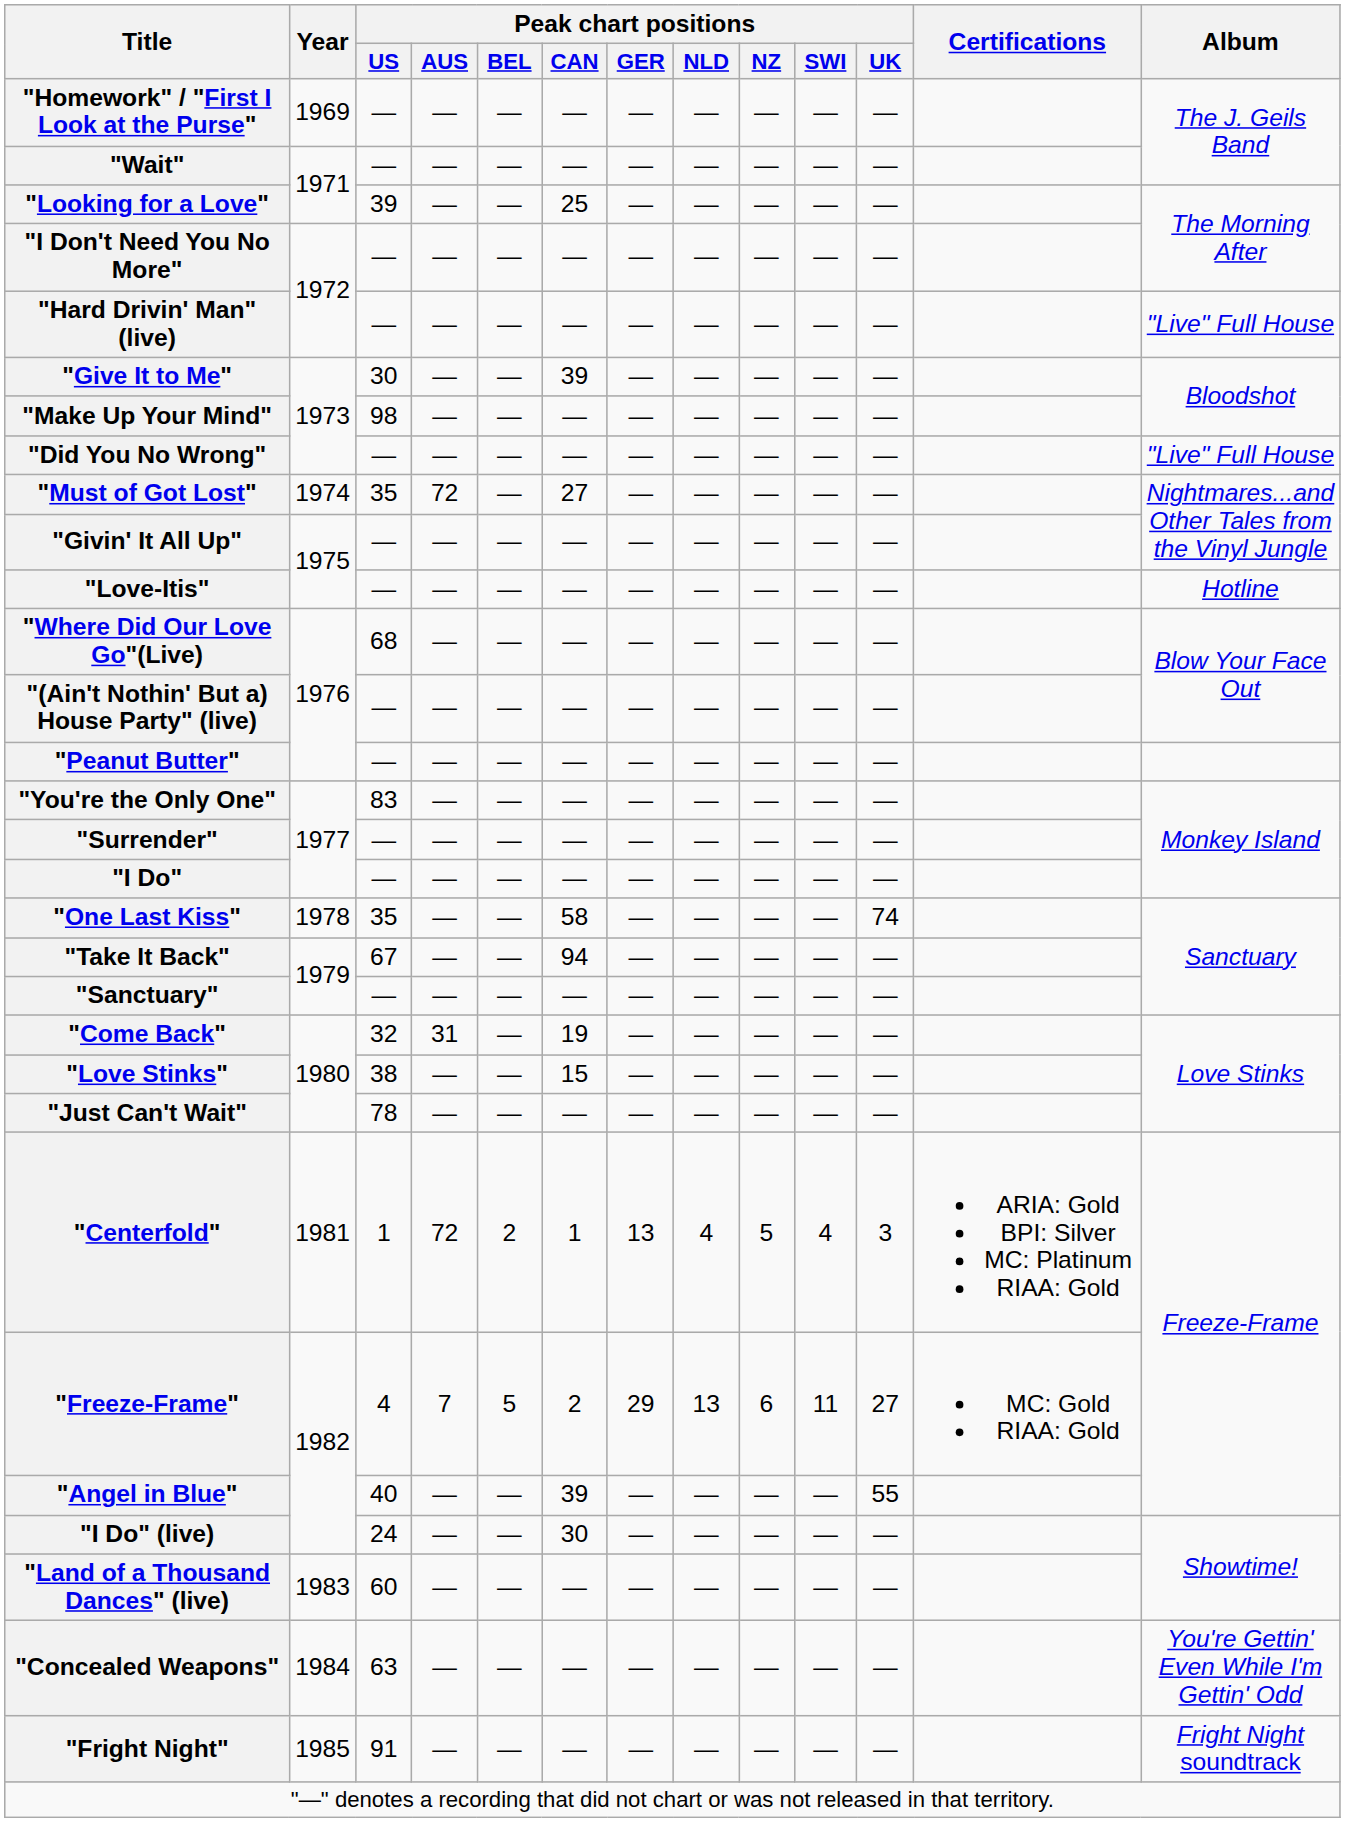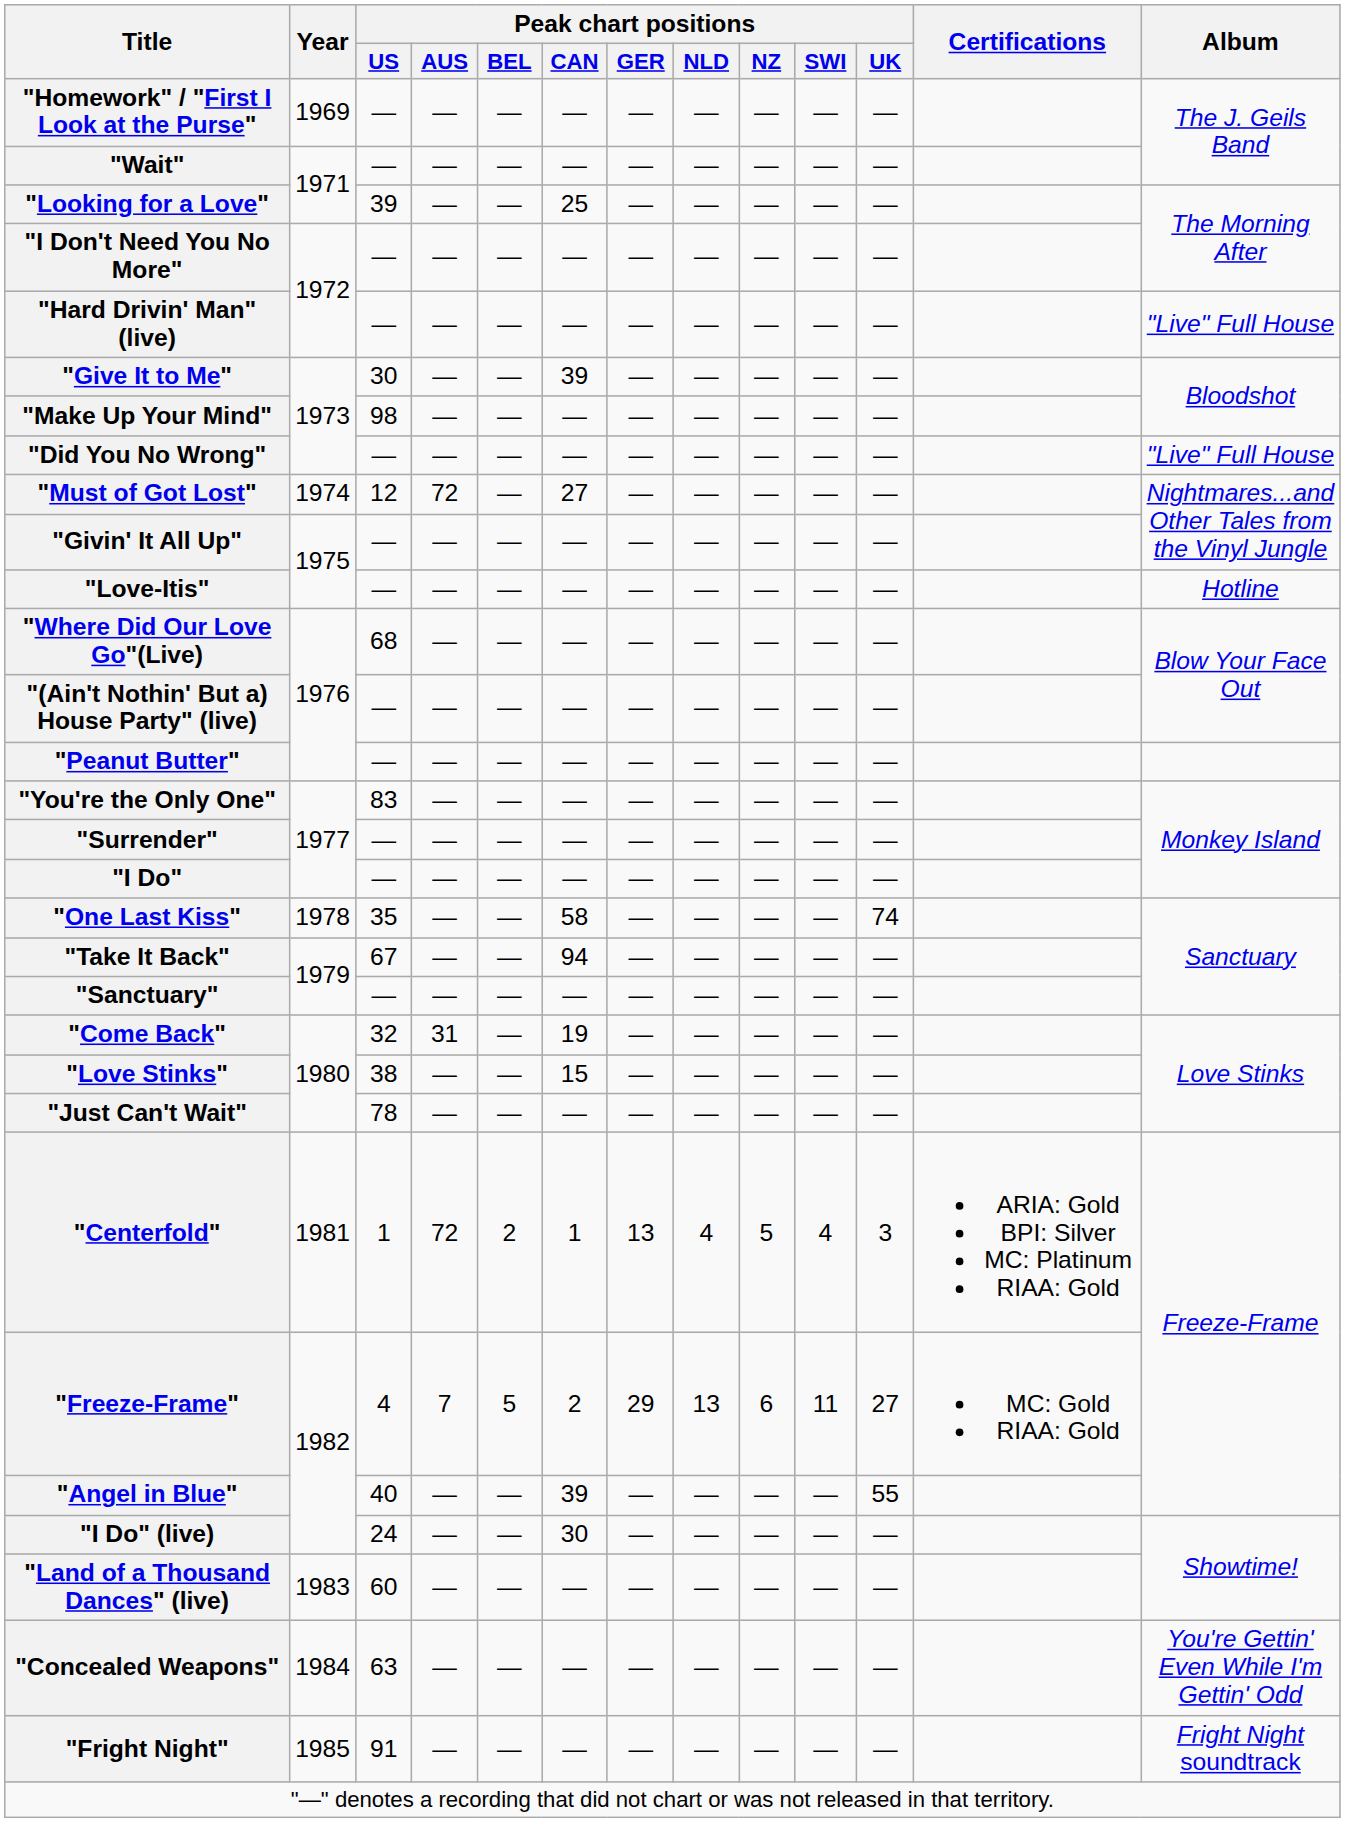"Must of Got Lost" | Peak chart positions / US: 35 -> 12
